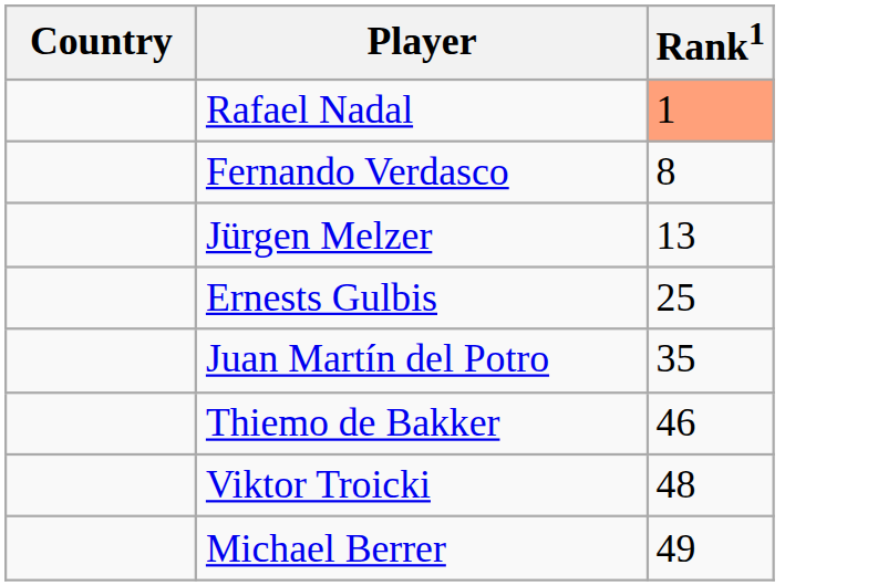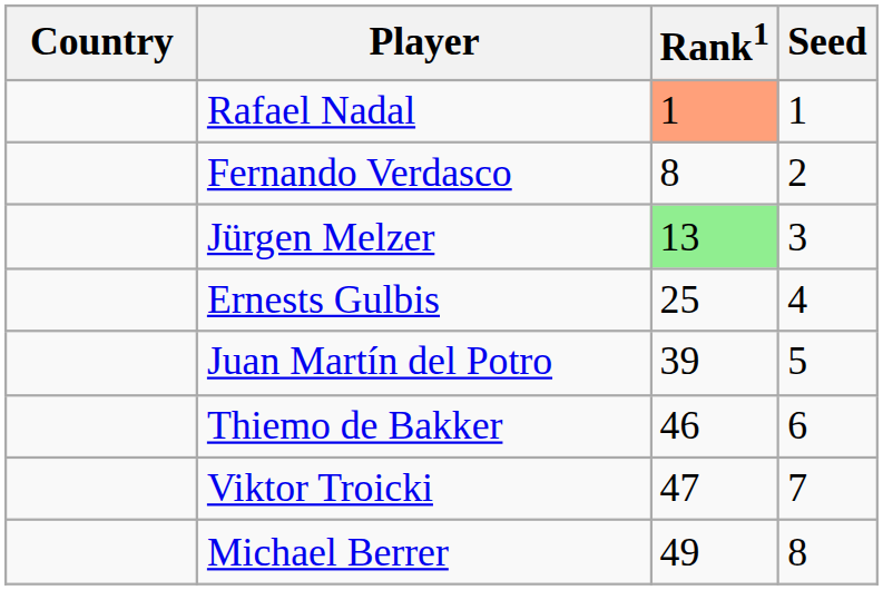+ column: Seed | 1 | 2 | 3 | 4 | 5 | 6 | 7 | 8
Jürgen Melzer | Rank1: no background -> lightgreen background
Juan Martín del Potro | Rank1: 35 -> 39
Viktor Troicki | Rank1: 48 -> 47
